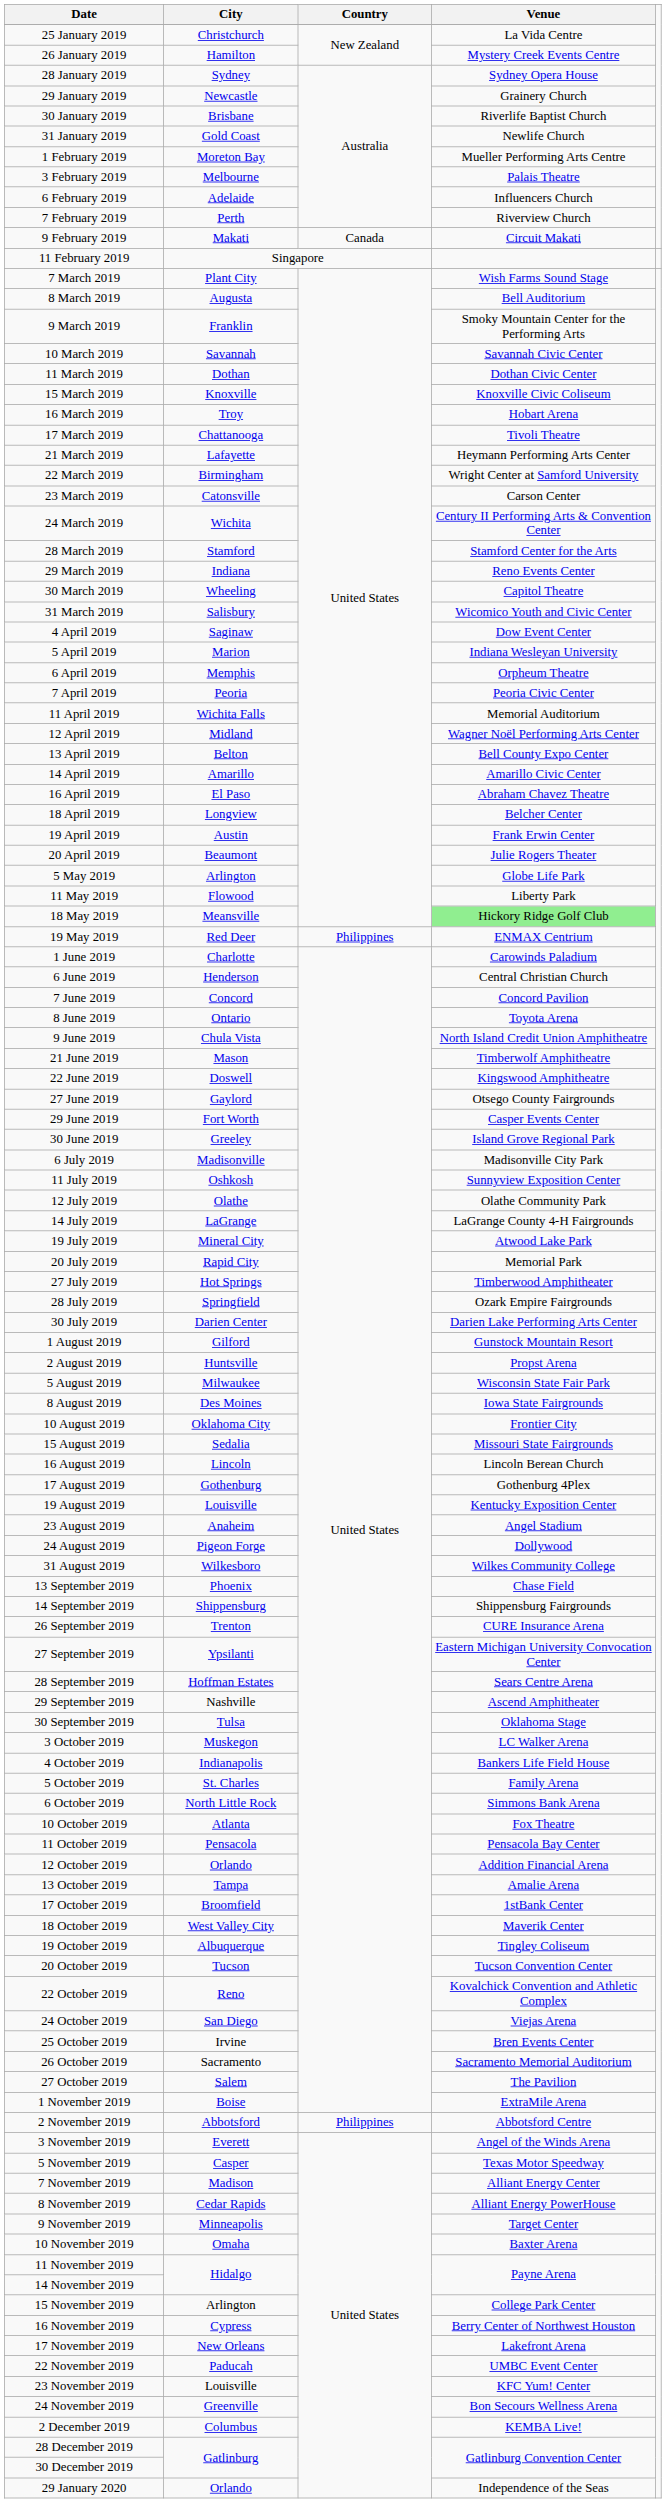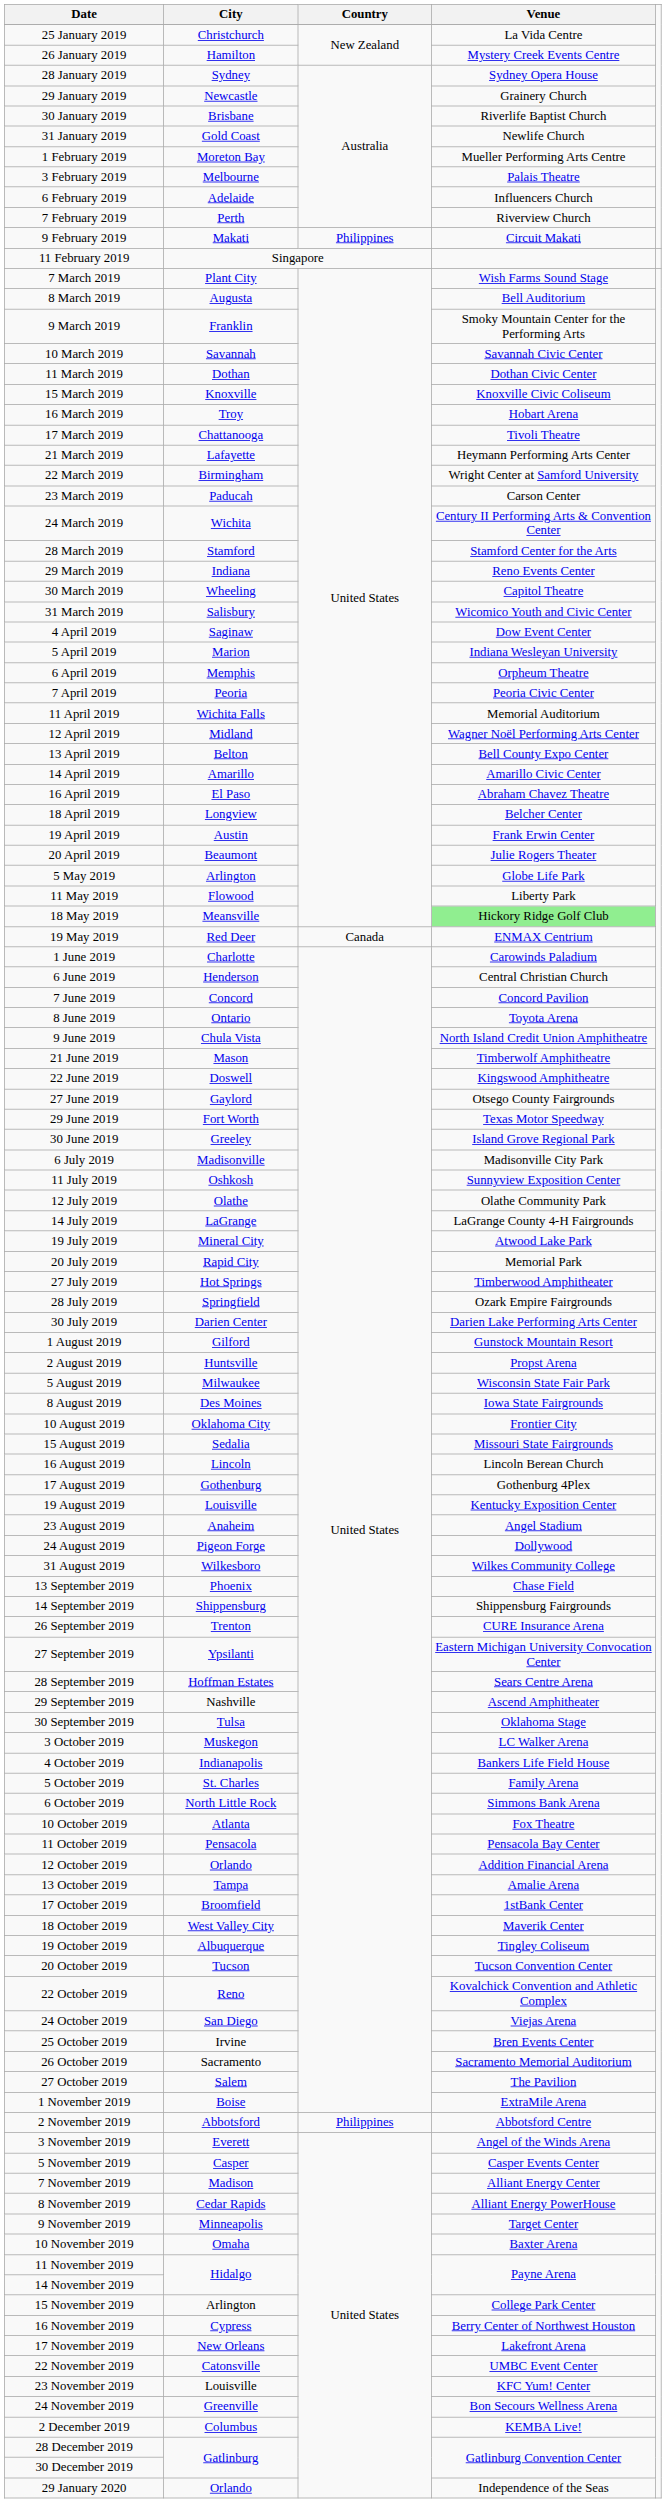9 February 2019 | Country: Canada -> Philippines
23 March 2019 | City: Catonsville -> Paducah
19 May 2019 | Country: Philippines -> Canada
29 June 2019 | Venue: Casper Events Center -> Texas Motor Speedway
5 November 2019 | Venue: Texas Motor Speedway -> Casper Events Center
22 November 2019 | City: Paducah -> Catonsville
